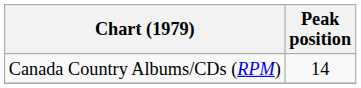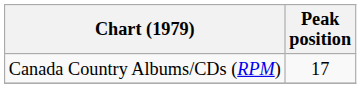Canada Country Albums/CDs (RPM) | Peak position: 14 -> 17
